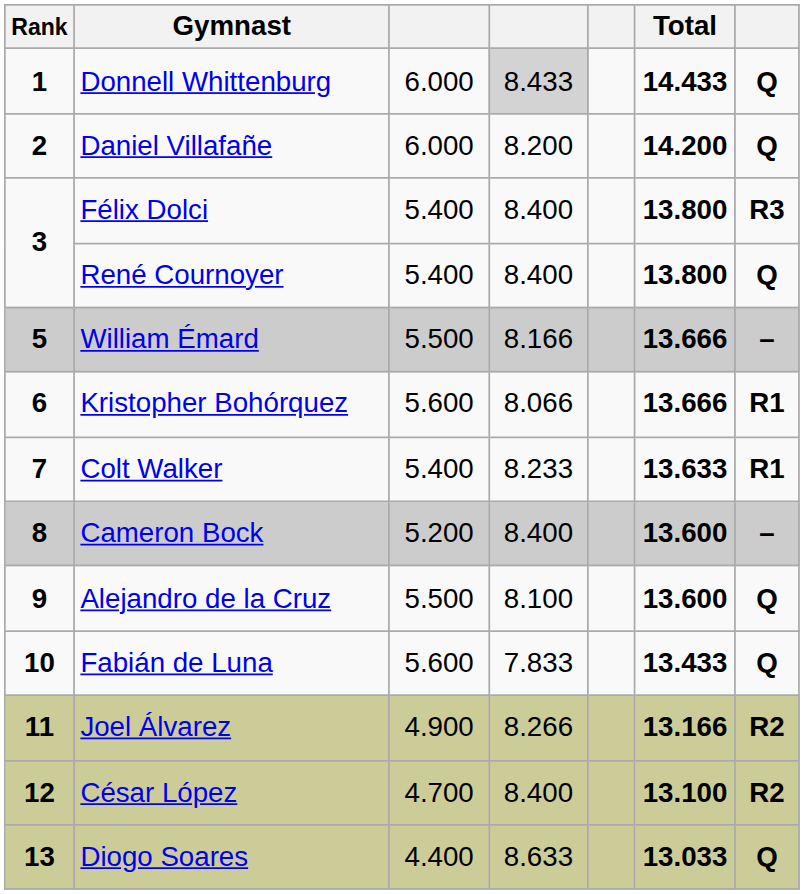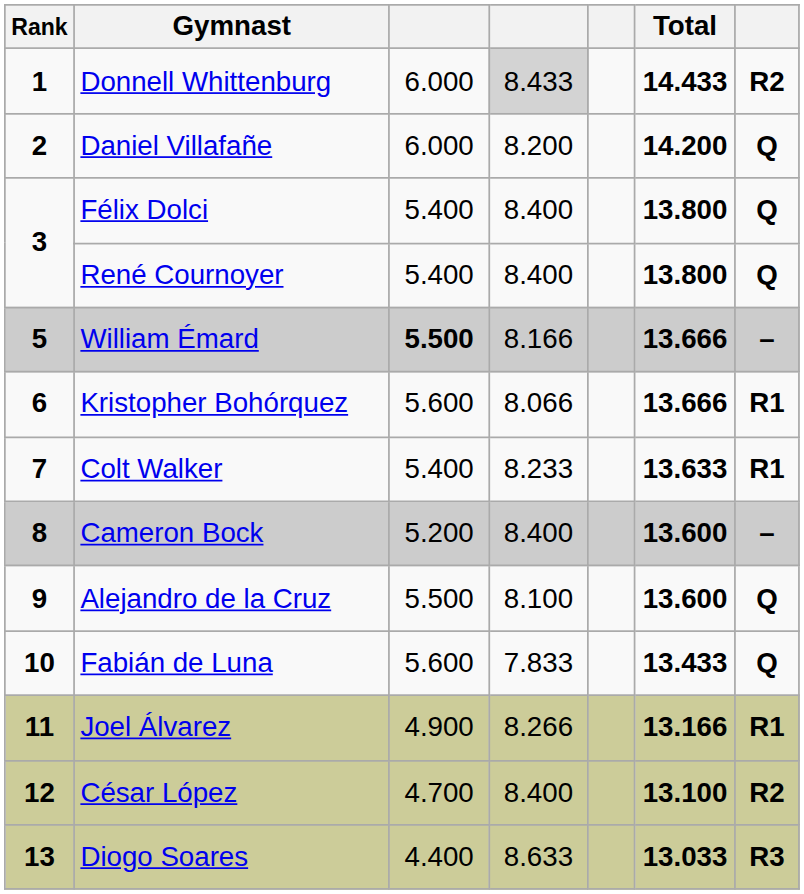Donnell Whittenburg | column 7: Q -> R2
Félix Dolci | column 7: R3 -> Q
William Émard | column 3: normal -> bold
Joel Álvarez | column 7: R2 -> R1
Diogo Soares | column 7: Q -> R3
